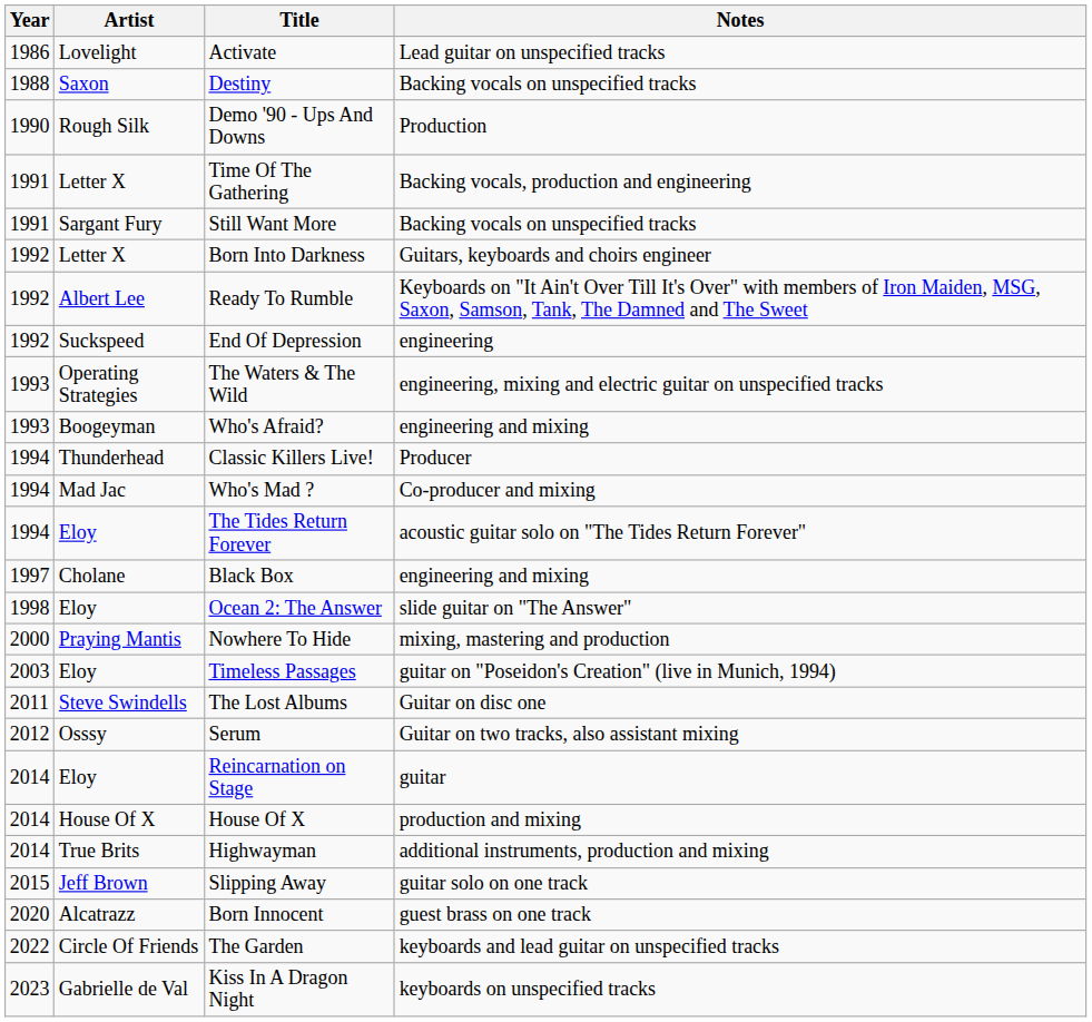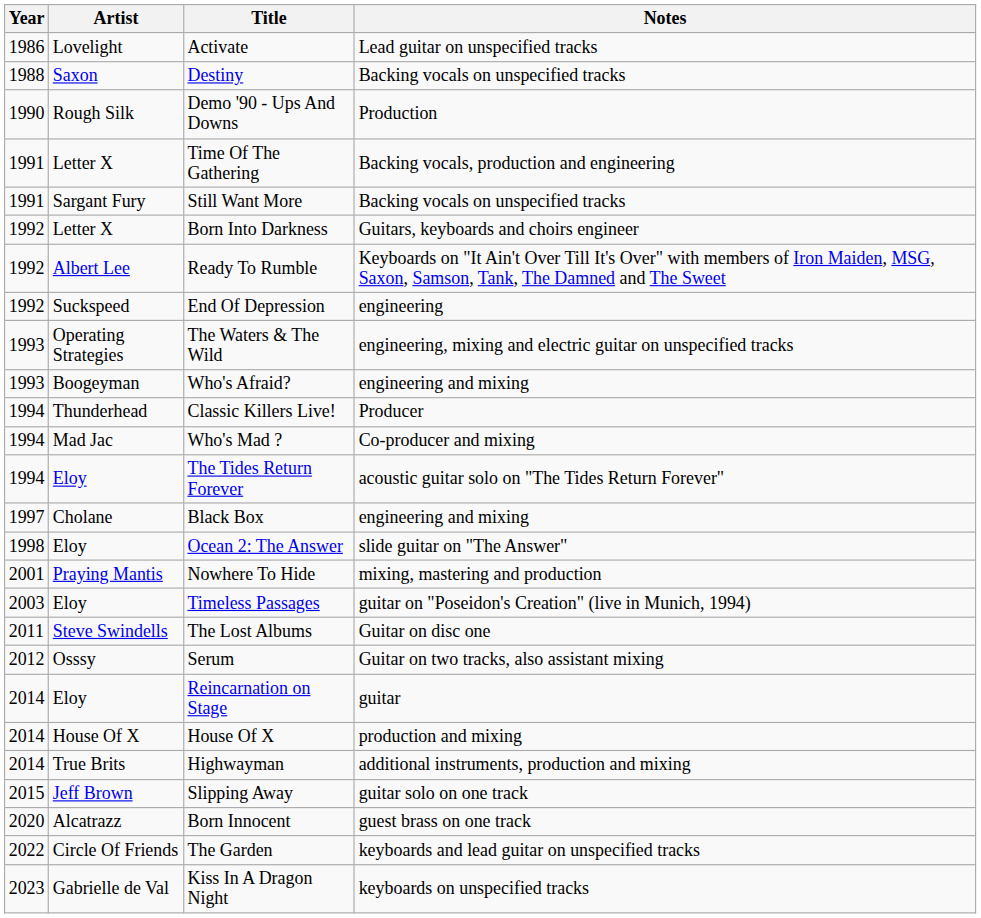Nowhere To Hide | Year: 2000 -> 2001
